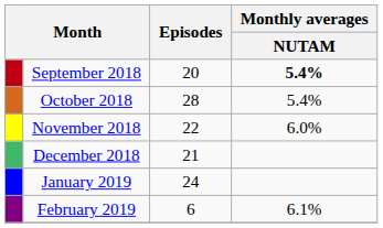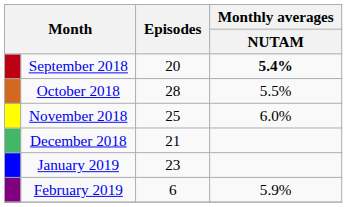October 2018 | Monthly averages / NUTAM: 5.4% -> 5.5%
November 2018 | Episodes: 22 -> 25
January 2019 | Episodes: 24 -> 23
February 2019 | Monthly averages / NUTAM: 6.1% -> 5.9%
